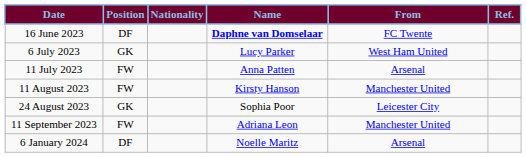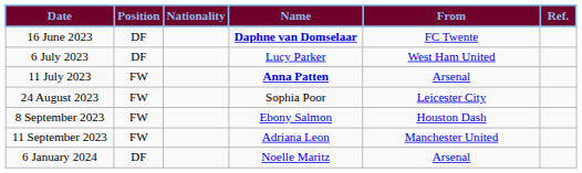6 July 2023 | Position: GK -> DF
11 July 2023 | Name: normal -> bold
- row: 11 August 2023 | FW | Kirsty Hanson | Manchester United
24 August 2023 | Position: GK -> FW
+ row: 8 September 2023 | FW | Ebony Salmon | Houston Dash
